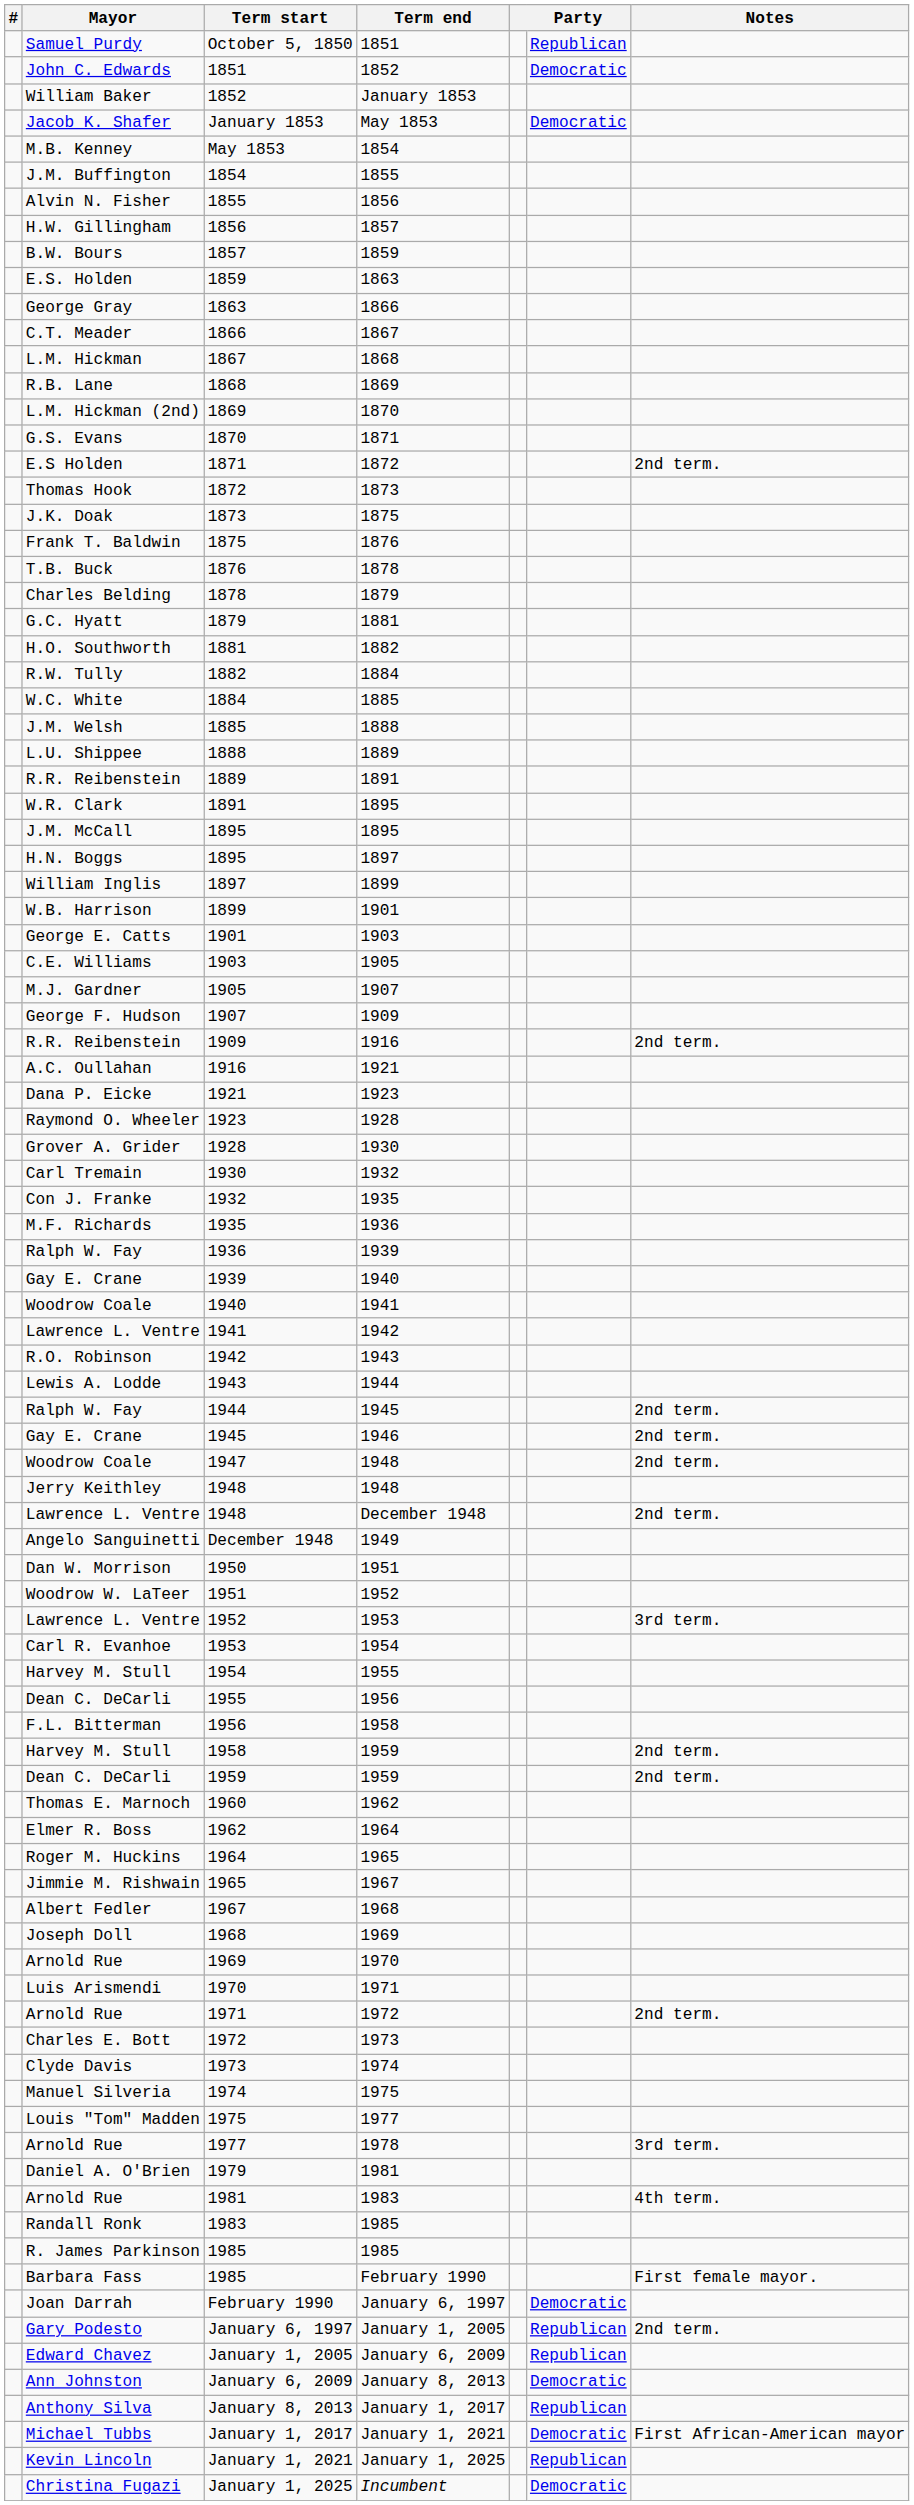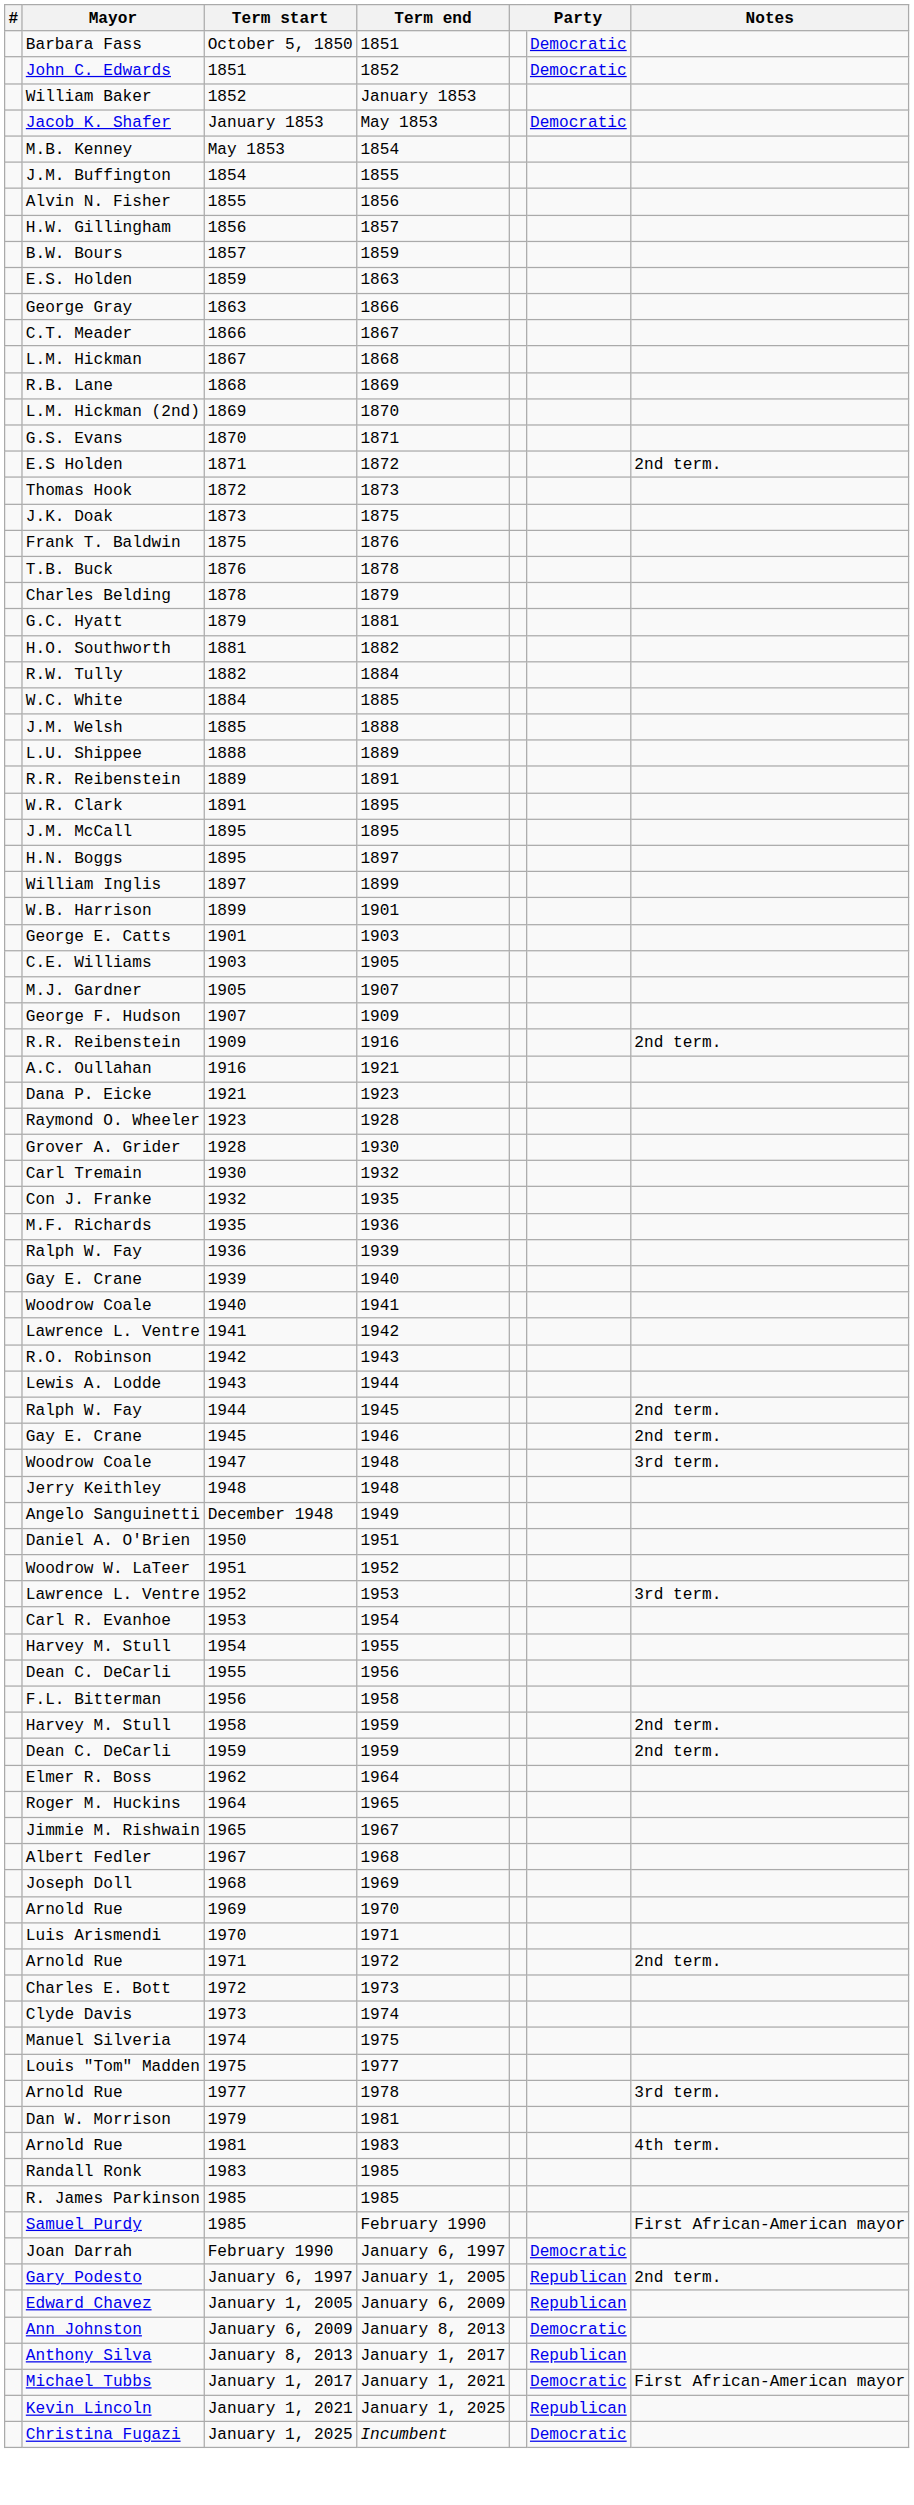October 5, 1850 | Mayor: Samuel Purdy -> Barbara Fass
October 5, 1850 | Party: Republican -> Democratic
1947 | Notes: 2nd term. -> 3rd term.
- row: Lawrence L. Ventre | 1948 | December 1948 | 2nd term.
1950 | Mayor: Dan W. Morrison -> Daniel A. O'Brien
- row: Thomas E. Marnoch | 1960 | 1962
1979 | Mayor: Daniel A. O'Brien -> Dan W. Morrison
1985 / February 1990 | Mayor: Barbara Fass -> Samuel Purdy
1985 / February 1990 | Notes: First female mayor. -> First African-American mayor
